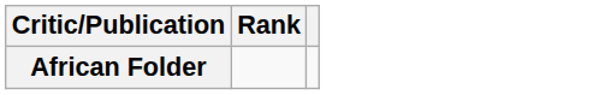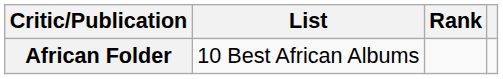+ column: List | 10 Best African Albums
